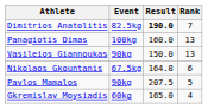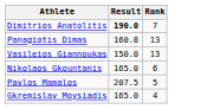- column: Event | 82.5kg | 100kg | 90kg | 67.5kg | 90kg | 60kg
Panagiotis Dimas | Result: 160.0 -> 160.8
Nikolaos Gkountanis | Result: 164.8 -> 165.0
